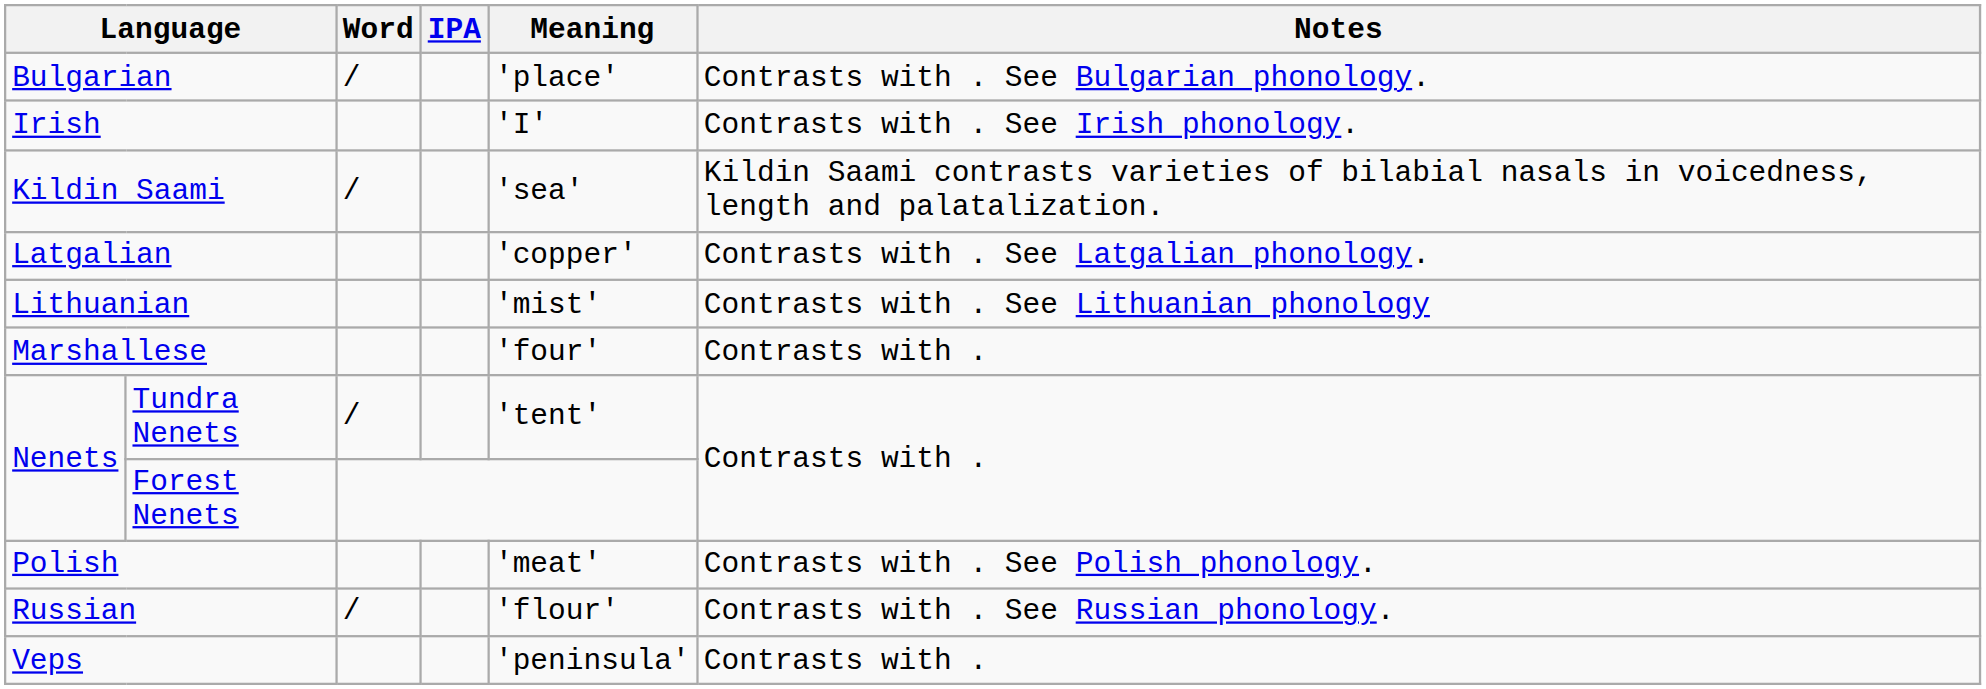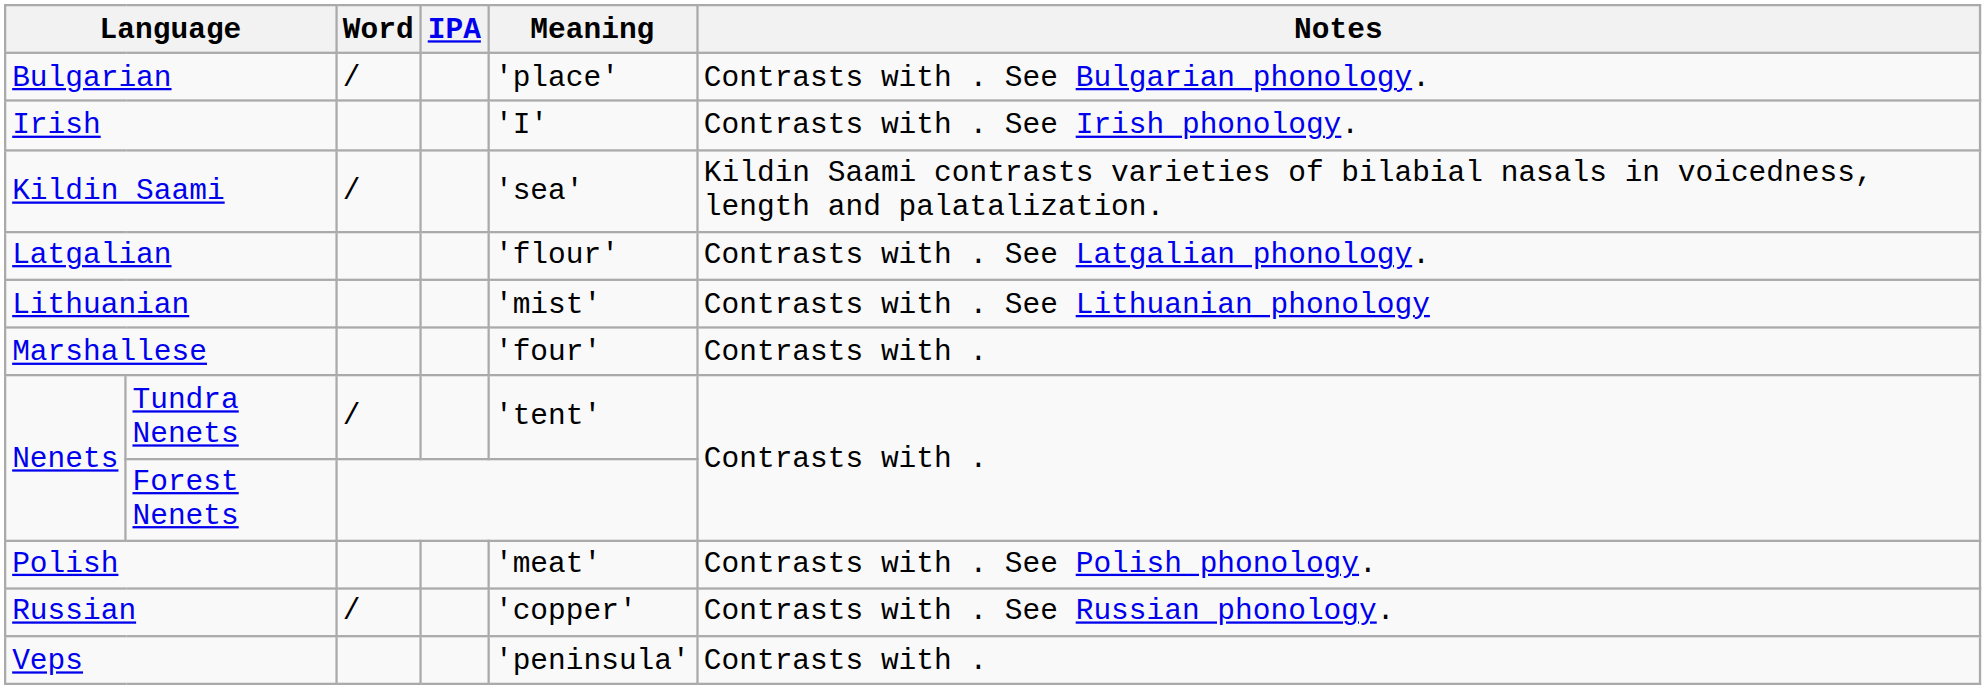Latgalian | Meaning: 'copper' -> 'flour'
Russian | Meaning: 'flour' -> 'copper'
